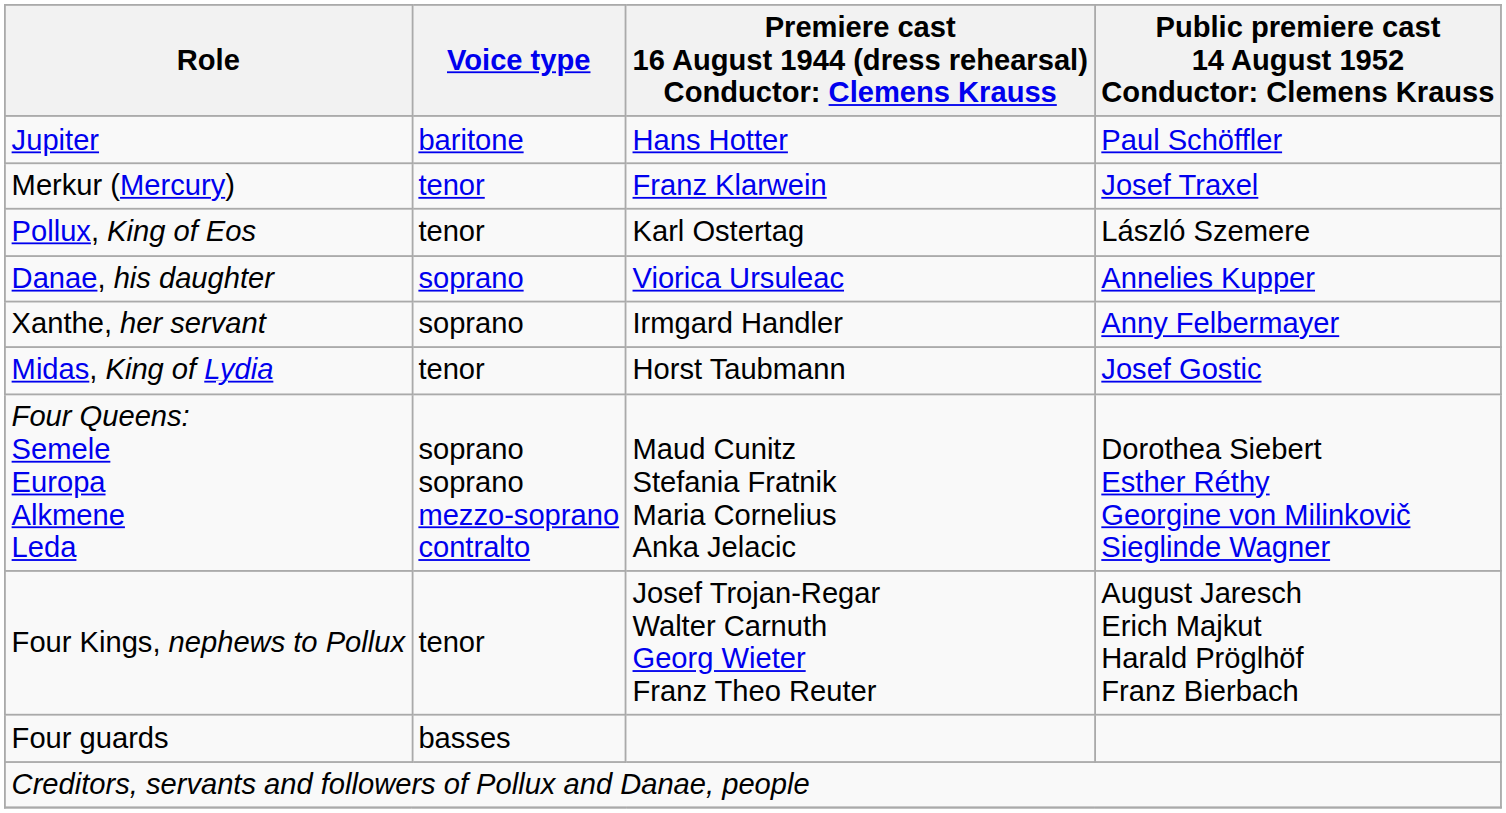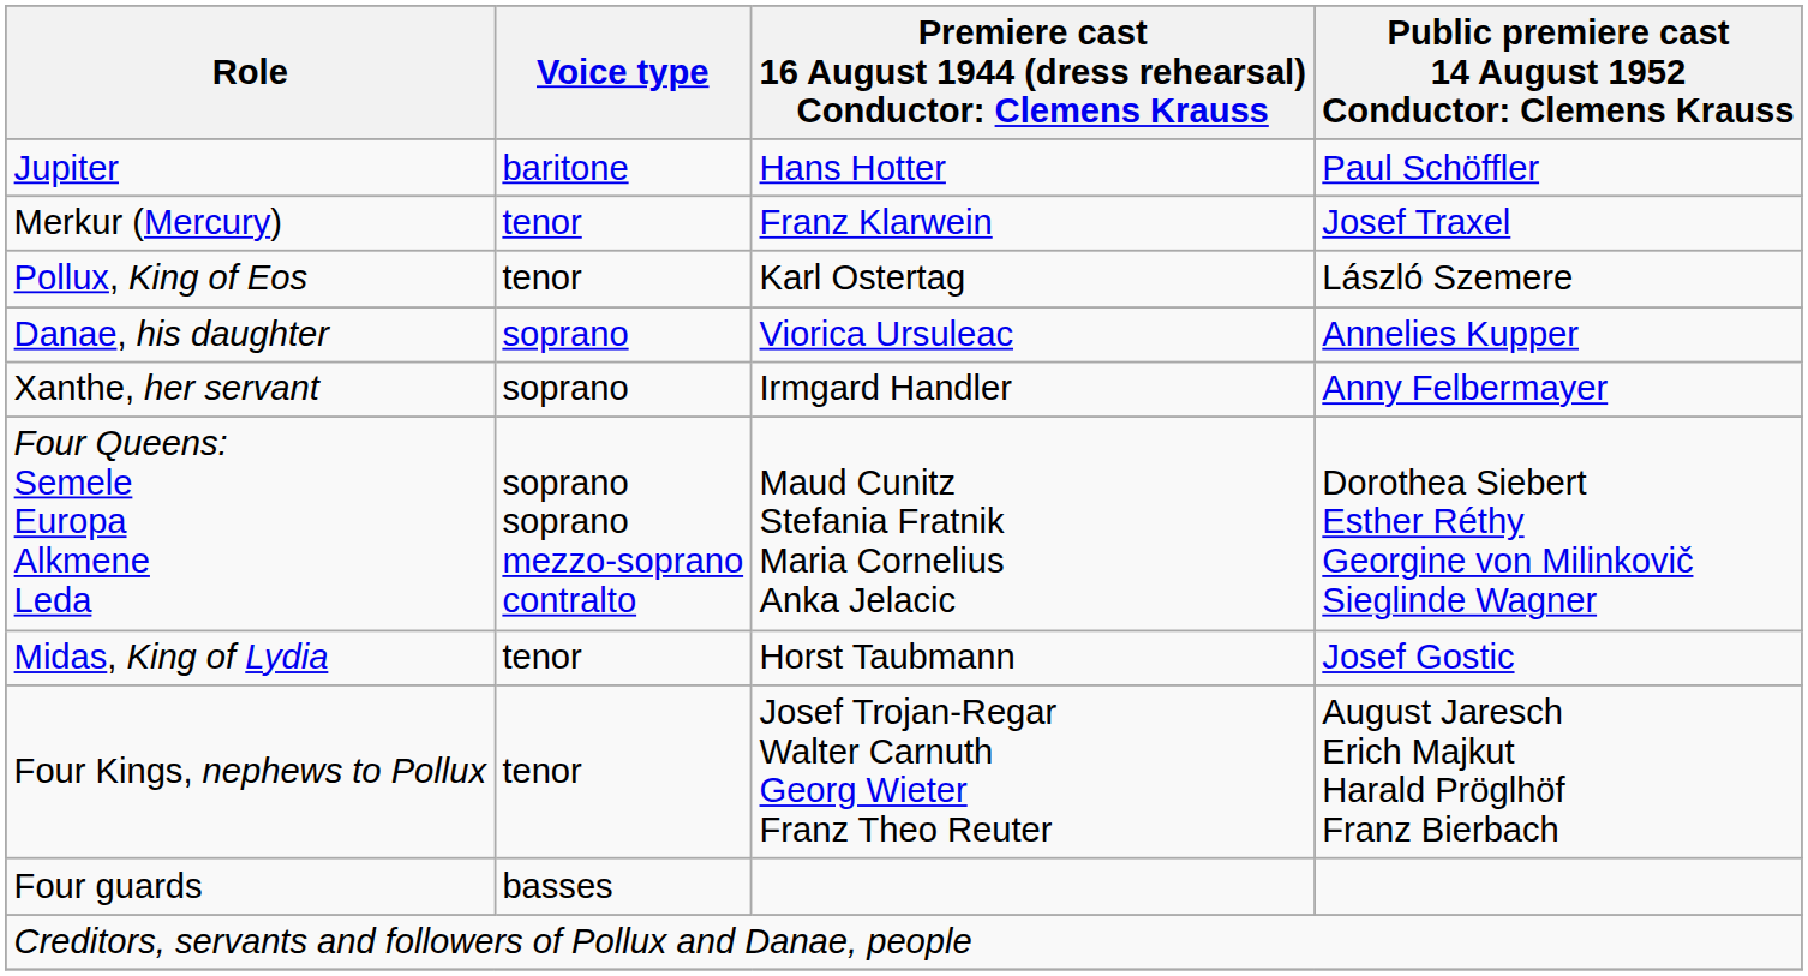rows swapped: Midas, King of Lydia <-> Four Queens: Semele Europa Alkmene Leda
